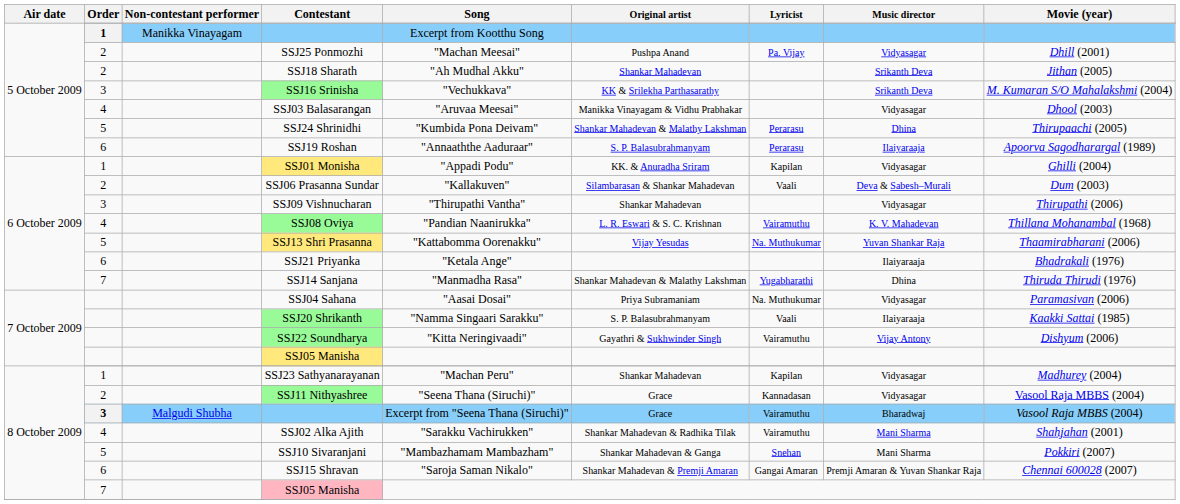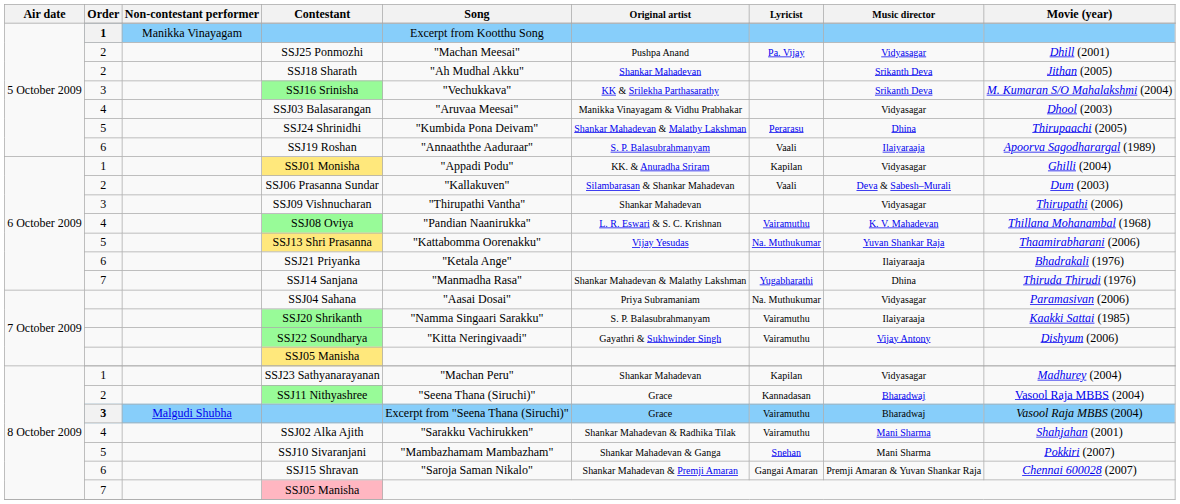SSJ19 Roshan | Lyricist: Perarasu -> Vaali
SSJ20 Shrikanth | Lyricist: Vaali -> Vairamuthu
SSJ11 Nithyashree | Music director: Vidyasagar -> Bharadwaj
